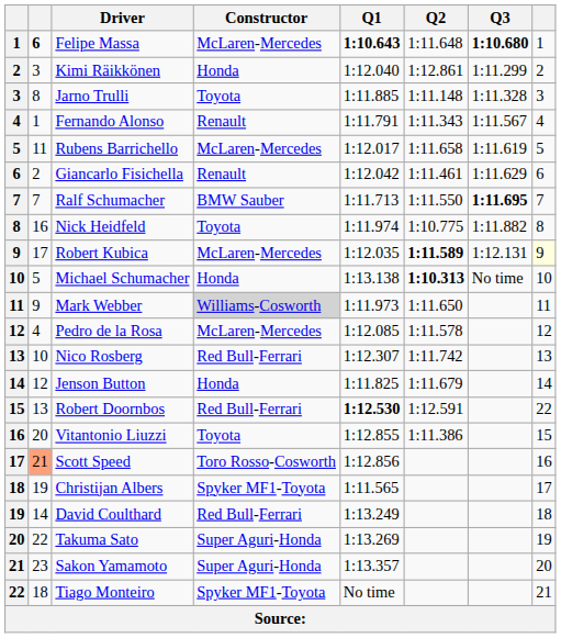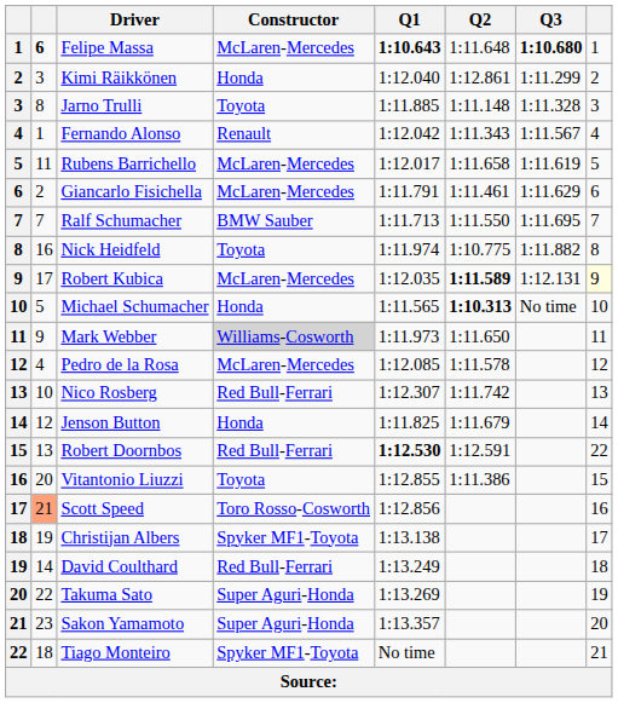Fernando Alonso | Q1: 1:11.791 -> 1:12.042
Giancarlo Fisichella | Constructor: Renault -> McLaren-Mercedes
Giancarlo Fisichella | Q1: 1:12.042 -> 1:11.791
Ralf Schumacher | Q3: bold -> normal
Michael Schumacher | Q1: 1:13.138 -> 1:11.565
Christijan Albers | Q1: 1:11.565 -> 1:13.138
